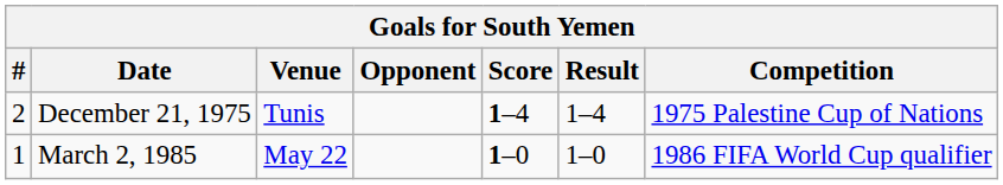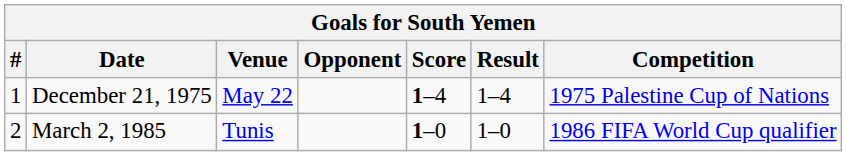December 21, 1975 | #: 2 -> 1
December 21, 1975 | Venue: Tunis -> May 22
March 2, 1985 | #: 1 -> 2
March 2, 1985 | Venue: May 22 -> Tunis
